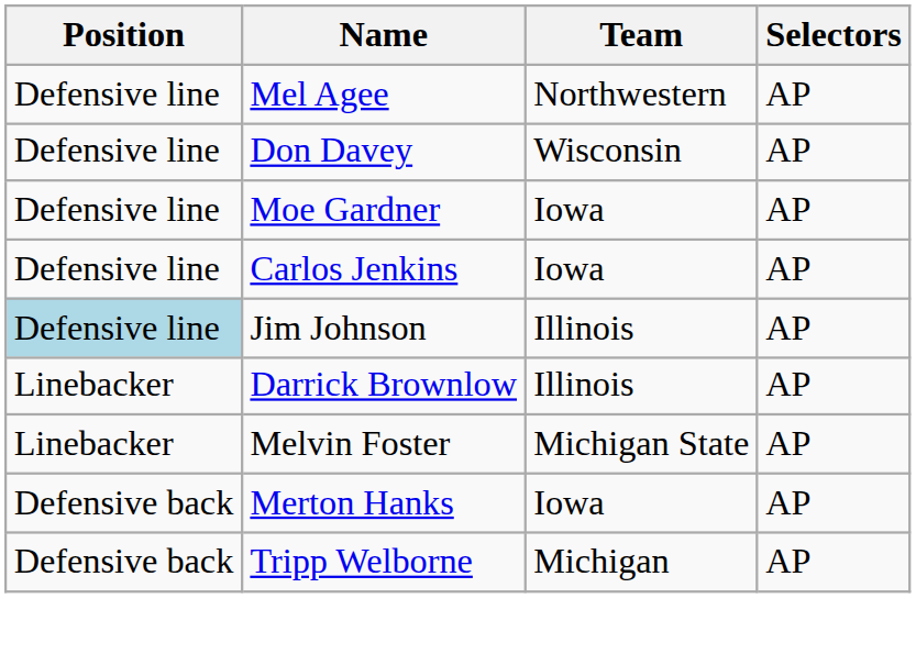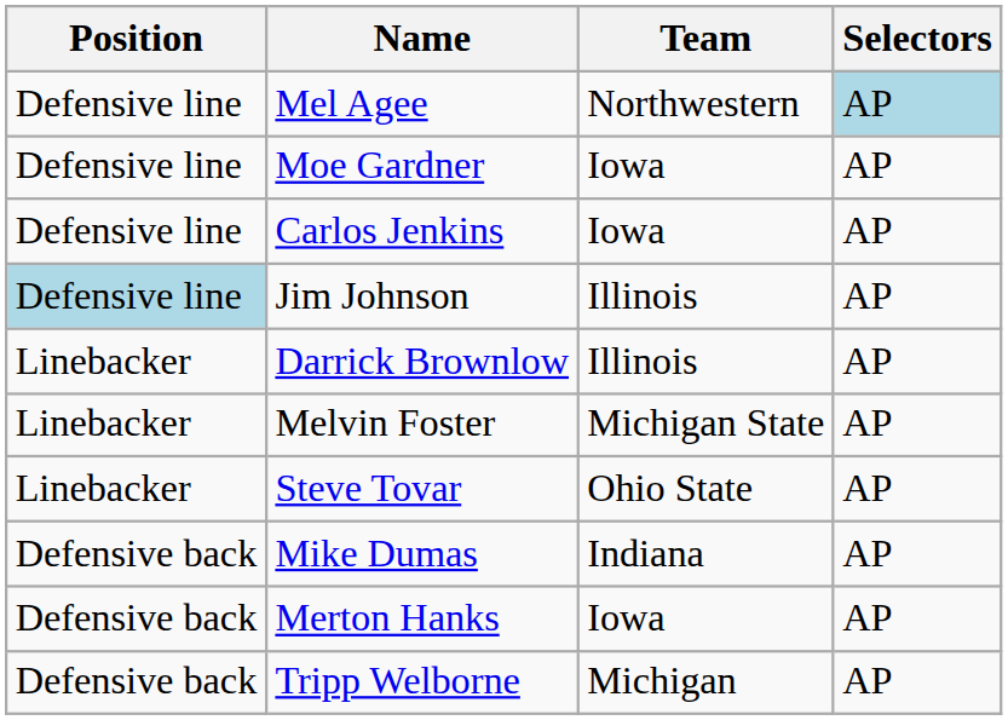Mel Agee | Selectors: no background -> lightblue background
- row: Defensive line | Don Davey | Wisconsin | AP
+ row: Linebacker | Steve Tovar | Ohio State | AP
+ row: Defensive back | Mike Dumas | Indiana | AP
